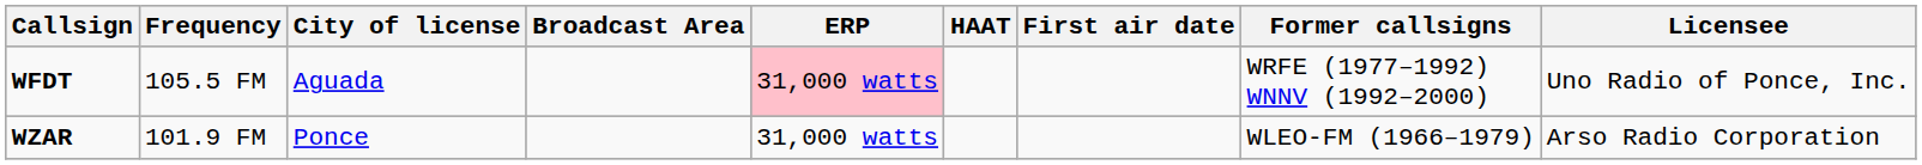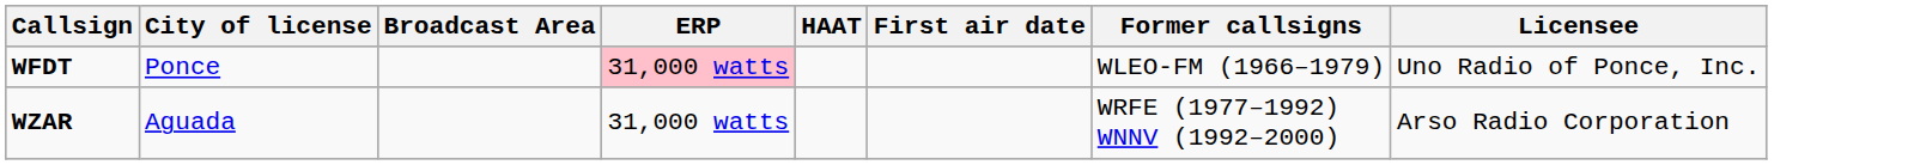- column: Frequency | 105.5 FM | 101.9 FM
WFDT | City of license: Aguada -> Ponce
WFDT | Former callsigns: WRFE (1977–1992) WNNV (1992–2000) -> WLEO-FM (1966–1979)
WZAR | City of license: Ponce -> Aguada
WZAR | Former callsigns: WLEO-FM (1966–1979) -> WRFE (1977–1992) WNNV (1992–2000)
